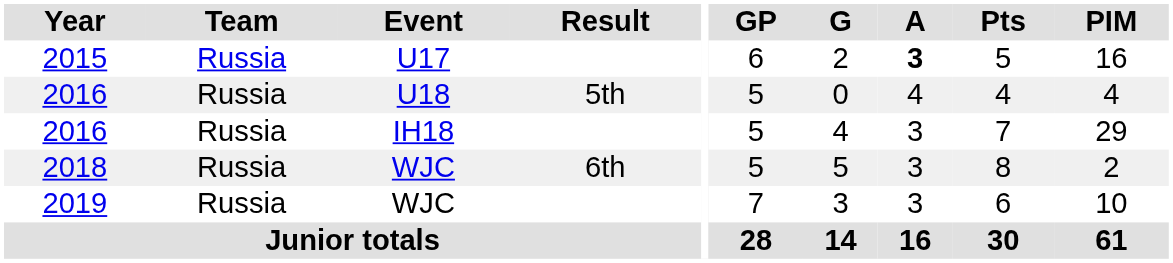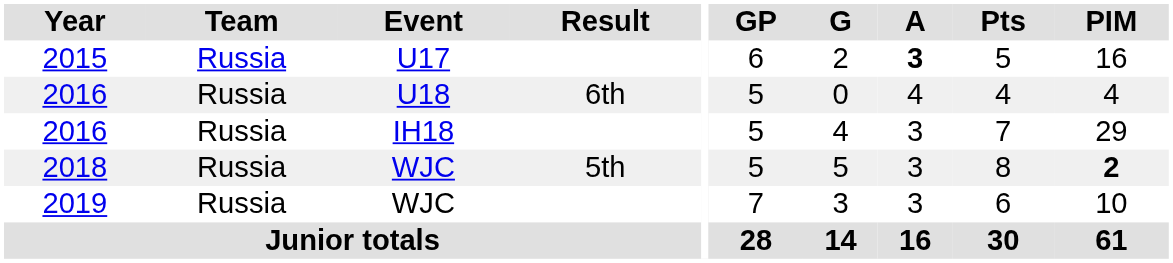2016 / U18 | Result: 5th -> 6th
2018 | Result: 6th -> 5th
2018 | PIM: normal -> bold
